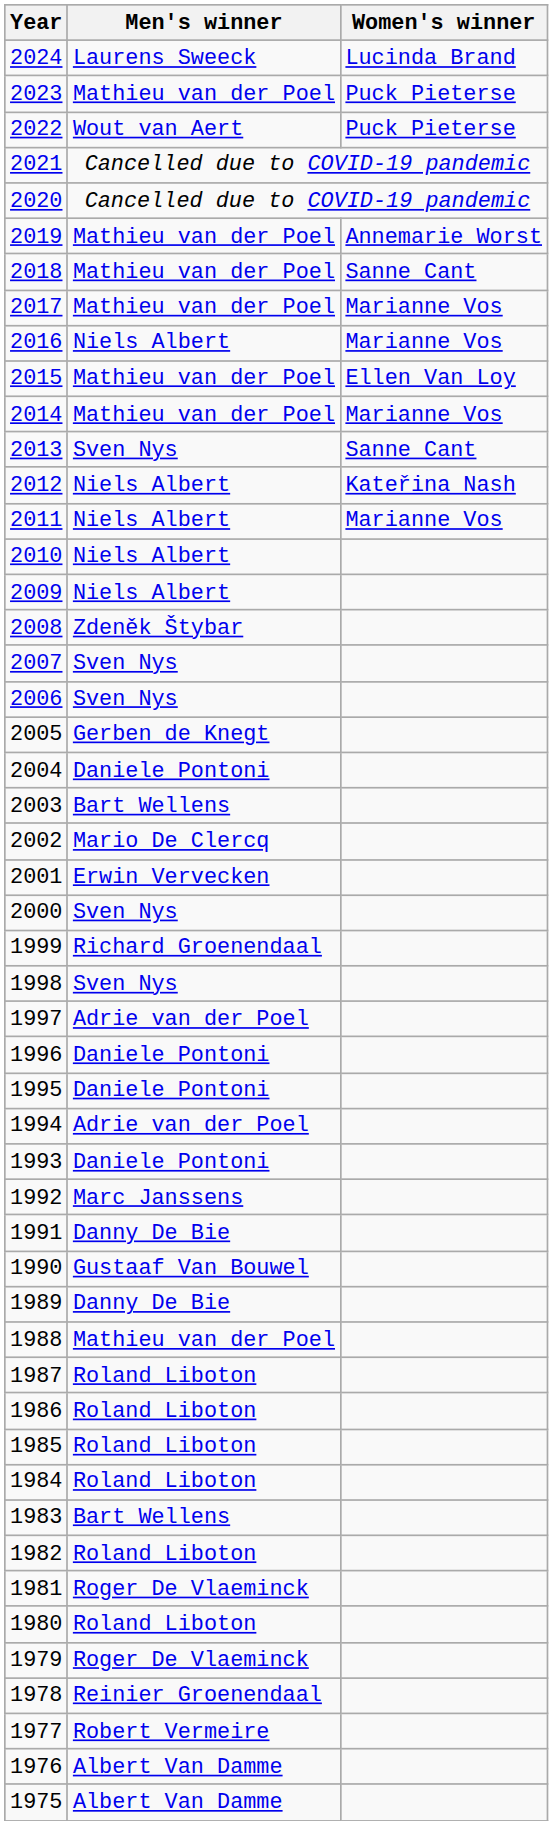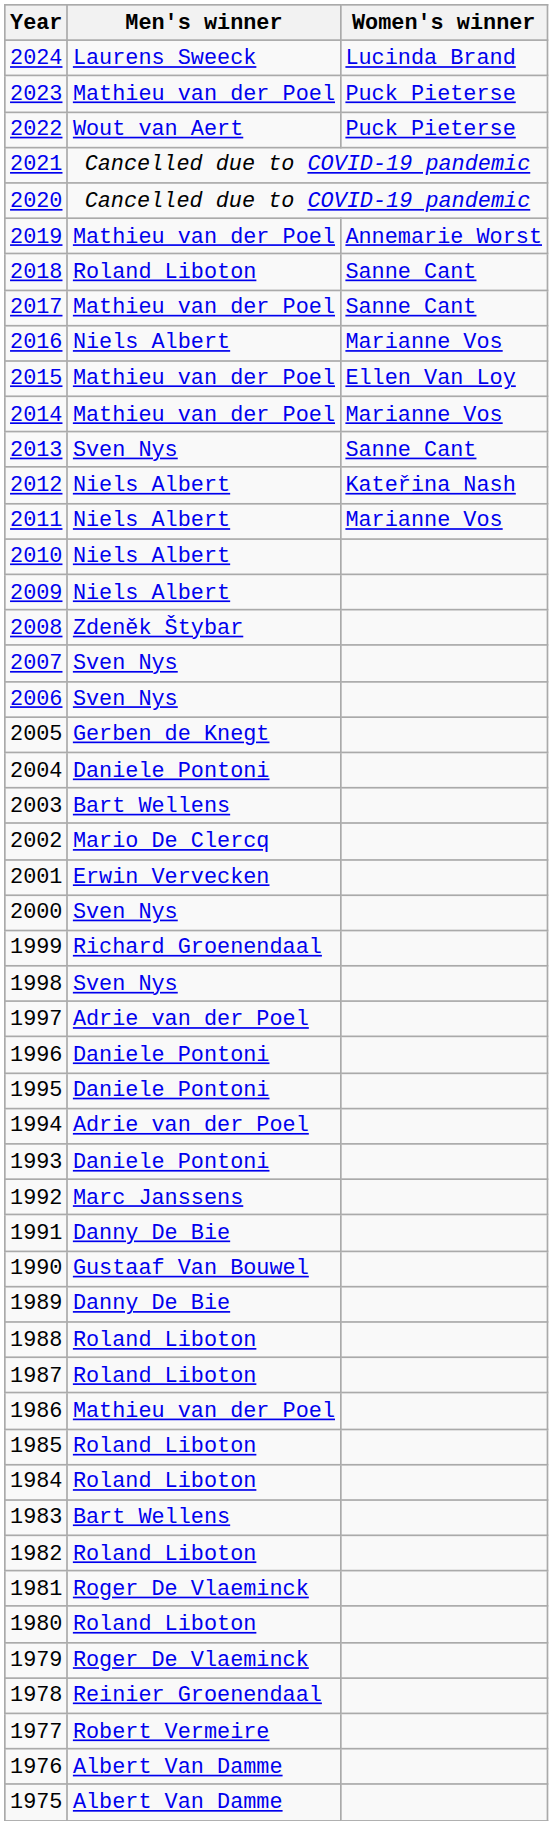2018 | Men's winner: Mathieu van der Poel -> Roland Liboton
2017 | Women's winner: Marianne Vos -> Sanne Cant
1988 | Men's winner: Mathieu van der Poel -> Roland Liboton
1986 | Men's winner: Roland Liboton -> Mathieu van der Poel
